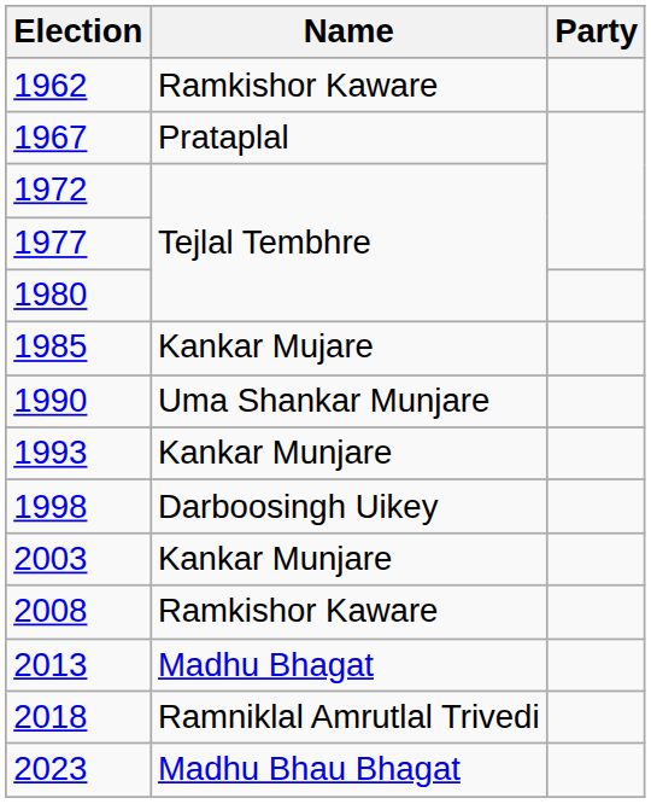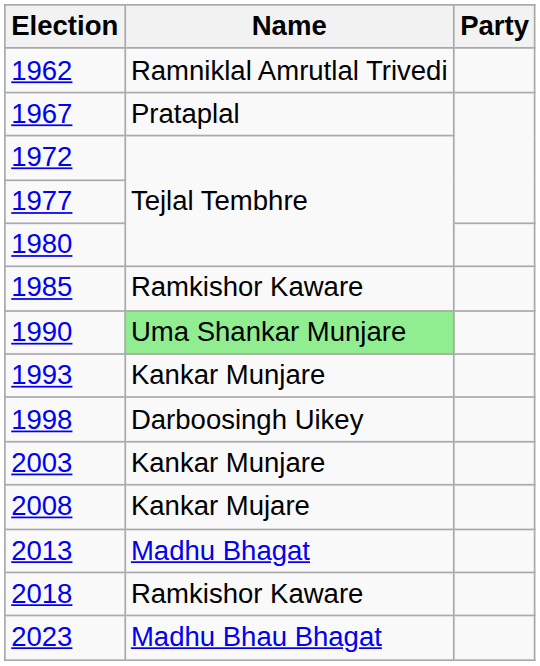1962 | Name: Ramkishor Kaware -> Ramniklal Amrutlal Trivedi
1985 | Name: Kankar Mujare -> Ramkishor Kaware
1990 | Name: no background -> lightgreen background
2008 | Name: Ramkishor Kaware -> Kankar Mujare
2018 | Name: Ramniklal Amrutlal Trivedi -> Ramkishor Kaware
